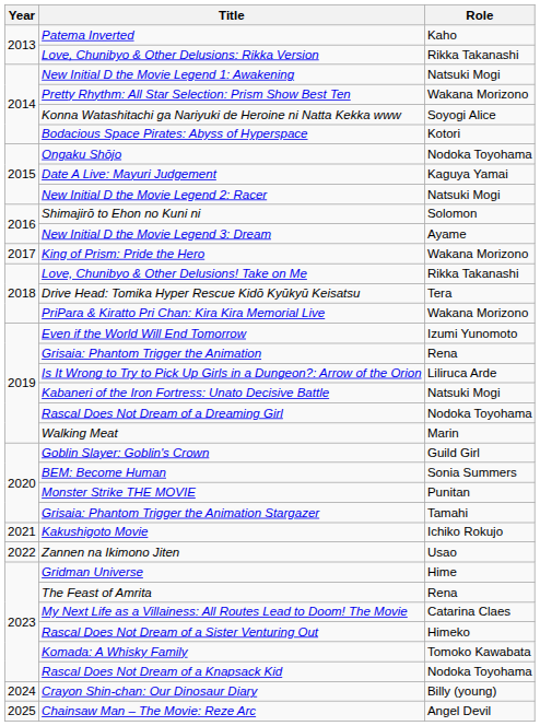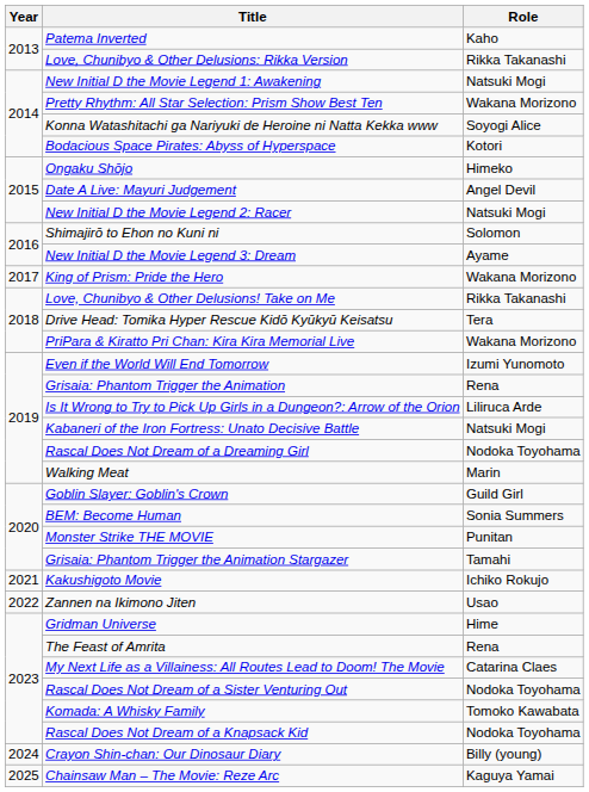Ongaku Shōjo | Role: Nodoka Toyohama -> Himeko
Date A Live: Mayuri Judgement | Role: Kaguya Yamai -> Angel Devil
Rascal Does Not Dream of a Sister Venturing Out | Role: Himeko -> Nodoka Toyohama
Chainsaw Man – The Movie: Reze Arc | Role: Angel Devil -> Kaguya Yamai
